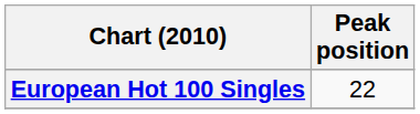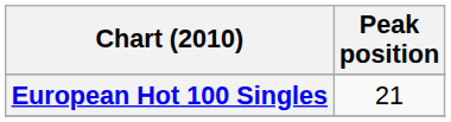European Hot 100 Singles | Peak position: 22 -> 21
